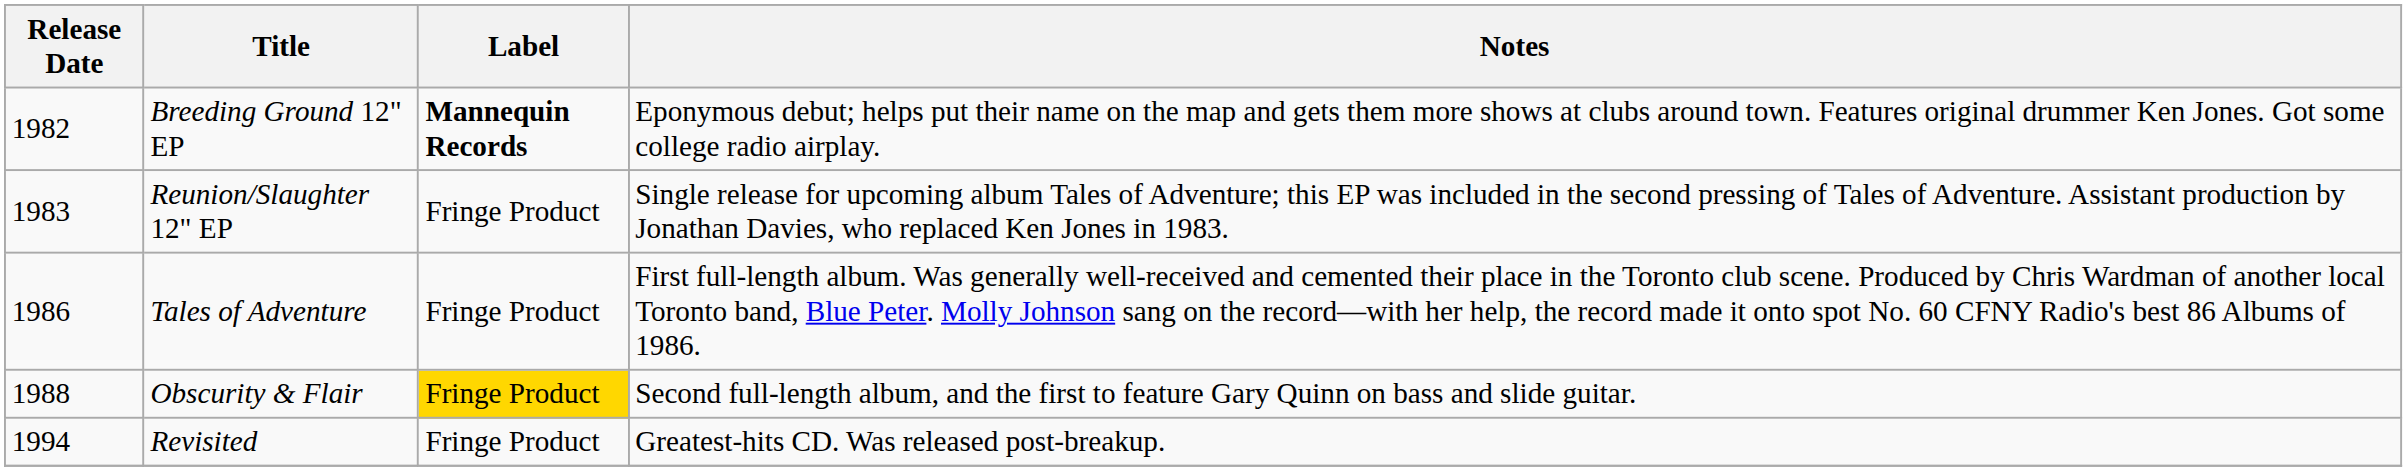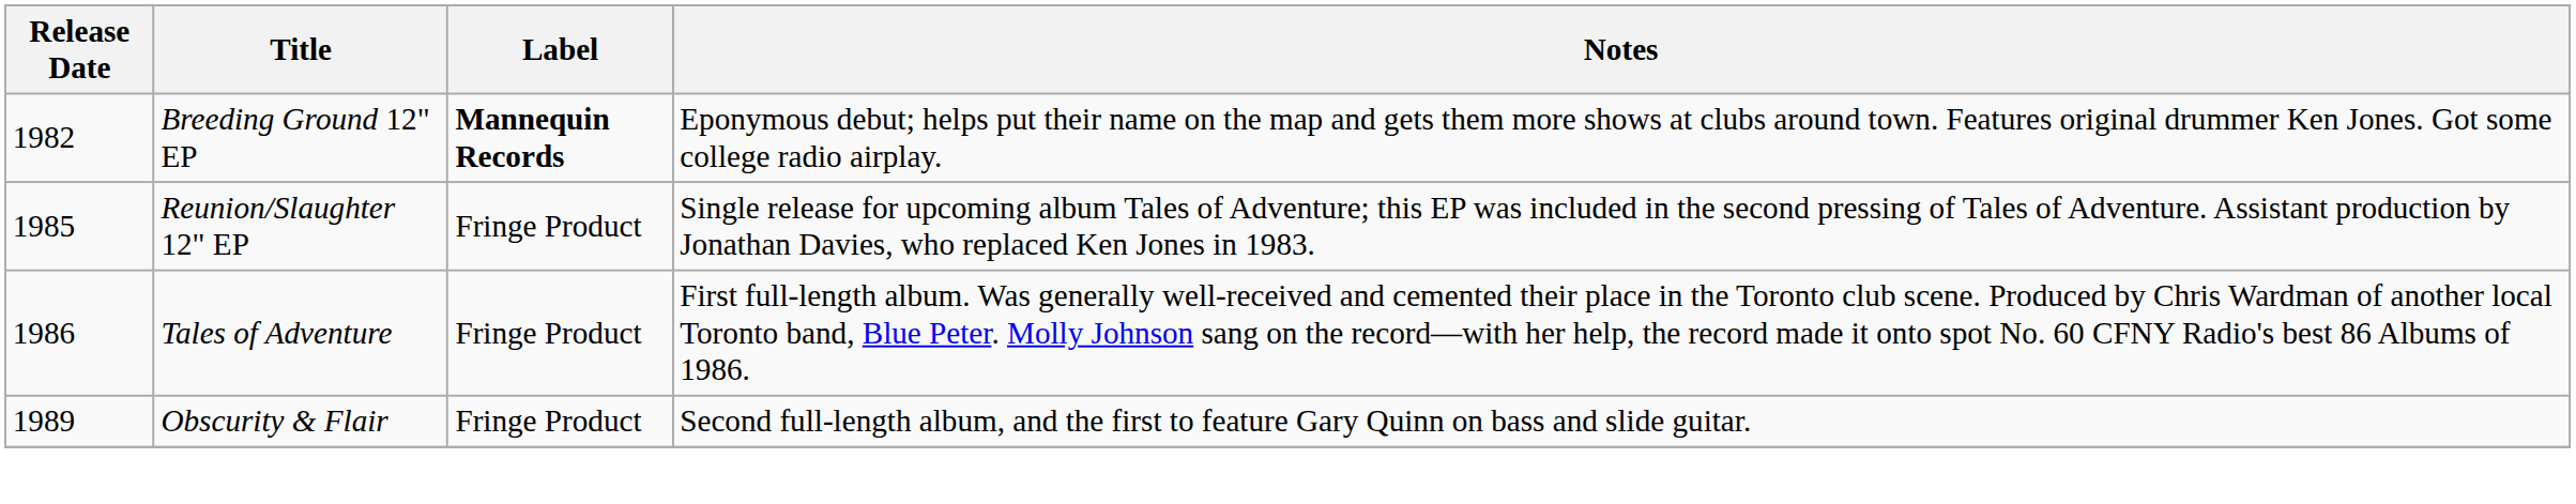Reunion/Slaughter 12" EP | Release Date: 1983 -> 1985
Obscurity & Flair | Release Date: 1988 -> 1989
Obscurity & Flair | Label: gold background -> no background
- row: 1994 | Revisited | Fringe Product | Greatest-hits CD. Was released post-breakup.
